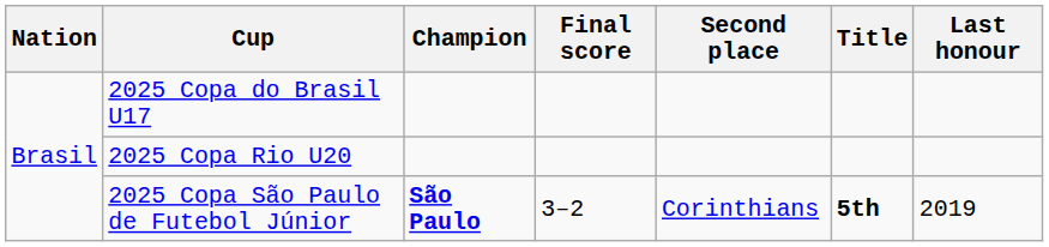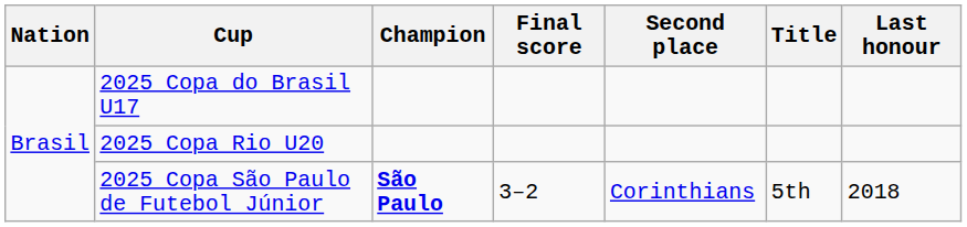2025 Copa São Paulo de Futebol Júnior | Title: bold -> normal
2025 Copa São Paulo de Futebol Júnior | Last honour: 2019 -> 2018
